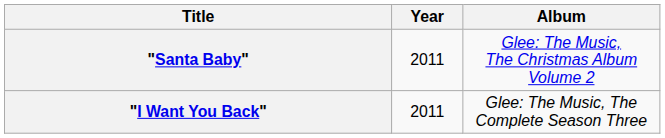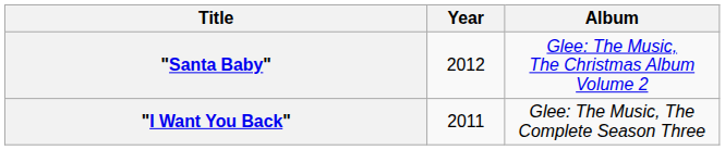"Santa Baby" | Year: 2011 -> 2012
